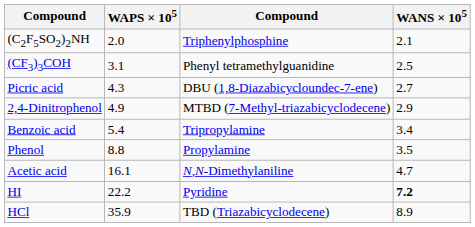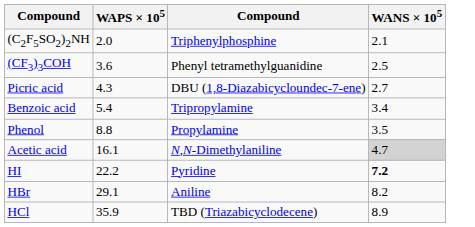(CF3)3COH | WAPS × 105: 3.1 -> 3.6
- row: 2,4-Dinitrophenol | 4.9 | MTBD (7-Methyl-triazabicyclodecene) | 2.9
Acetic acid | WANS × 105: no background -> lightgrey background
+ row: HBr | 29.1 | Aniline | 8.2
